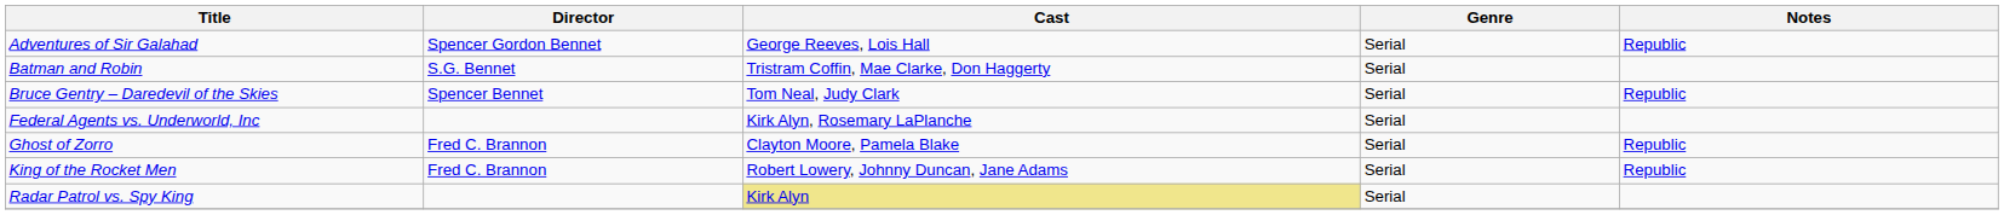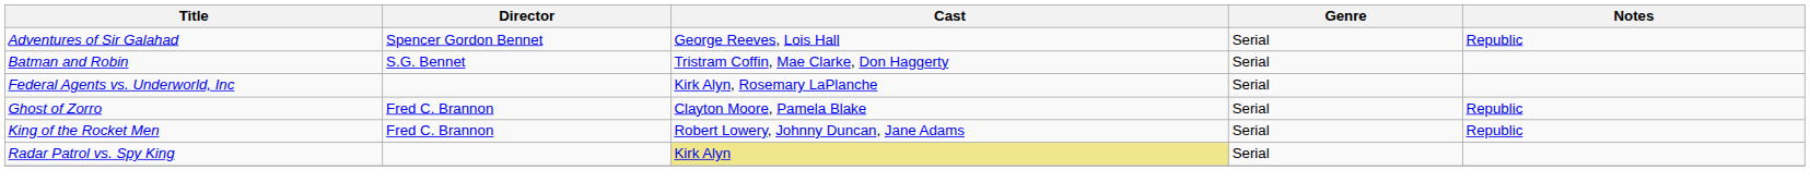- row: Bruce Gentry – Daredevil of the Skies | Spencer Bennet | Tom Neal, Judy Clark | Serial | Republic
